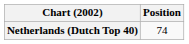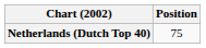Netherlands (Dutch Top 40) | Position: 74 -> 75
